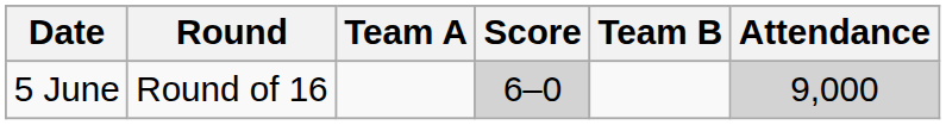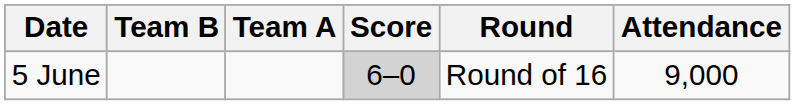columns swapped: Round <-> Team B
5 June | Attendance: lightgrey background -> no background
